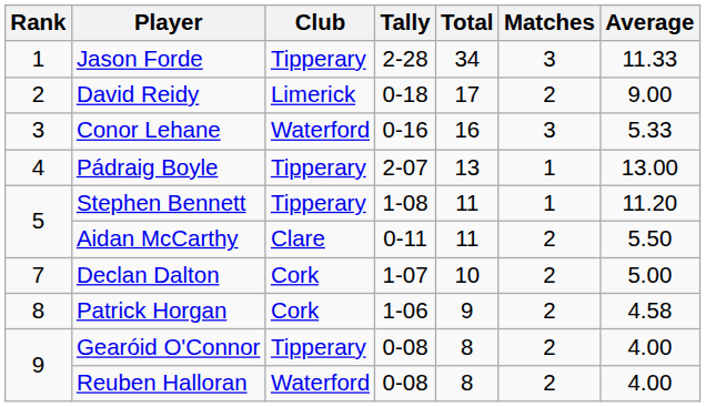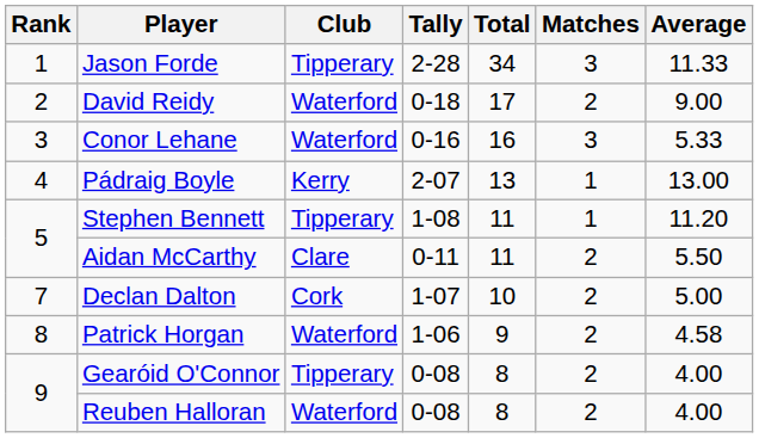David Reidy | Club: Limerick -> Waterford
Pádraig Boyle | Club: Tipperary -> Kerry
Patrick Horgan | Club: Cork -> Waterford
